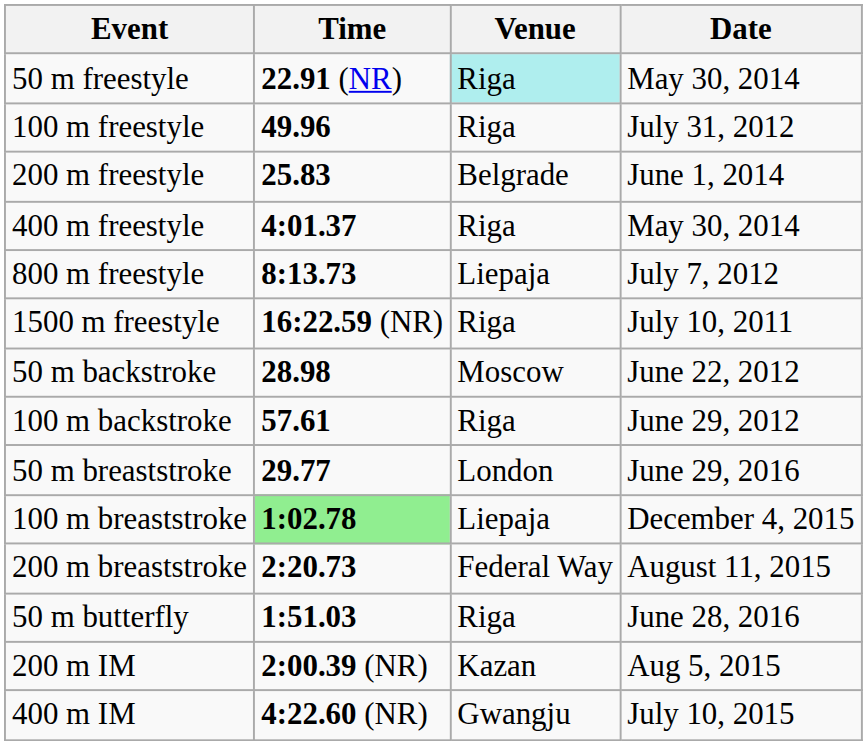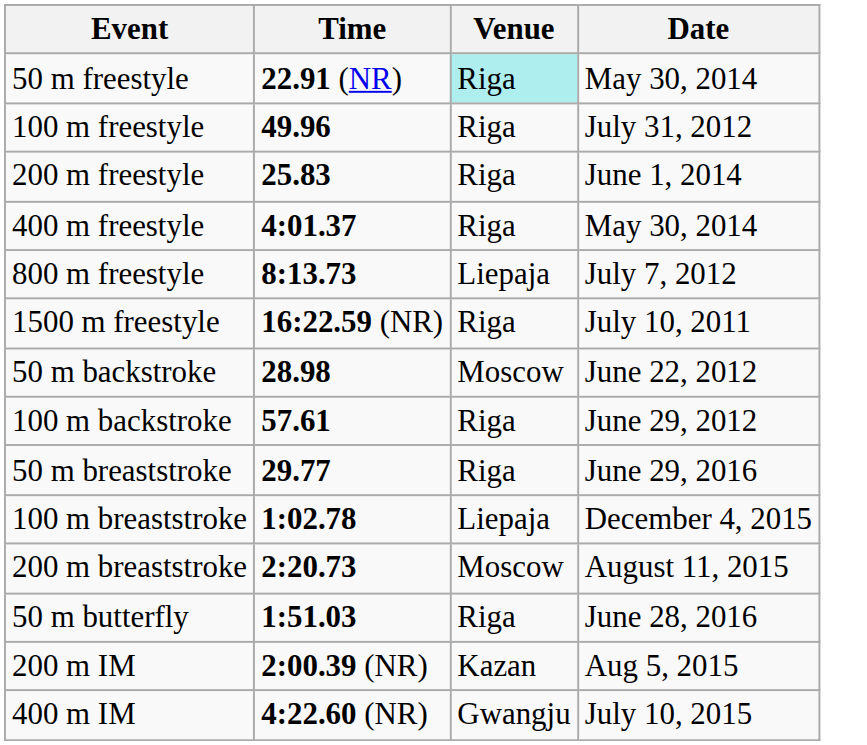200 m freestyle | Venue: Belgrade -> Riga
50 m breaststroke | Venue: London -> Riga
100 m breaststroke | Time: lightgreen background -> no background
200 m breaststroke | Venue: Federal Way -> Moscow
